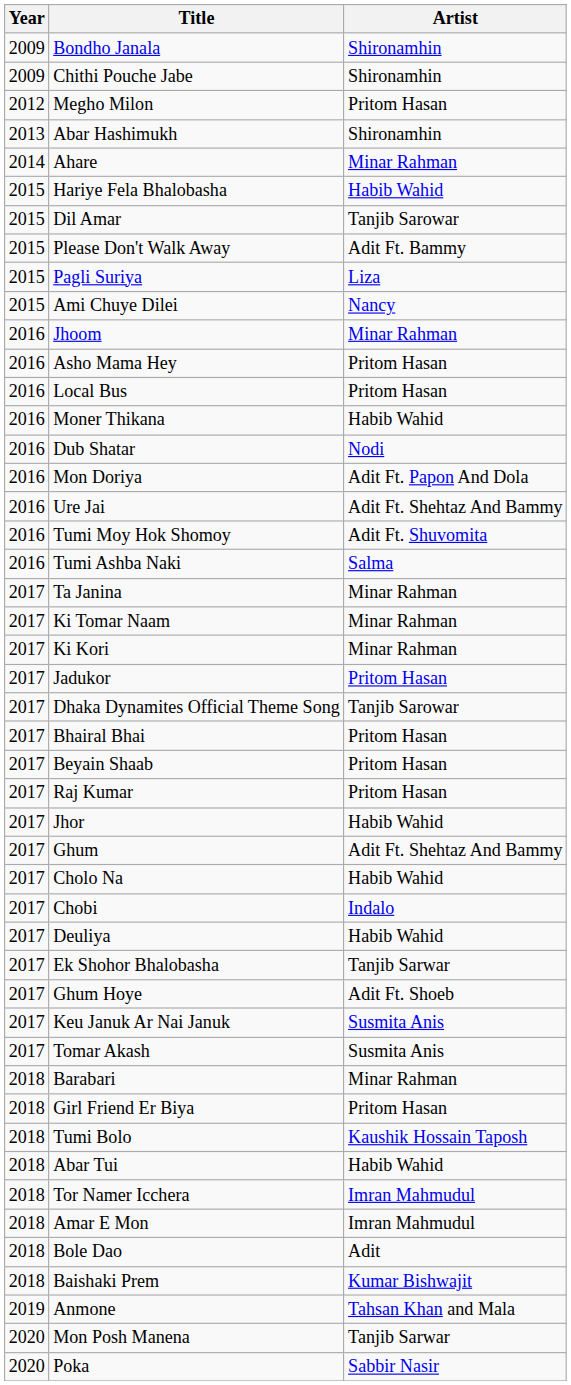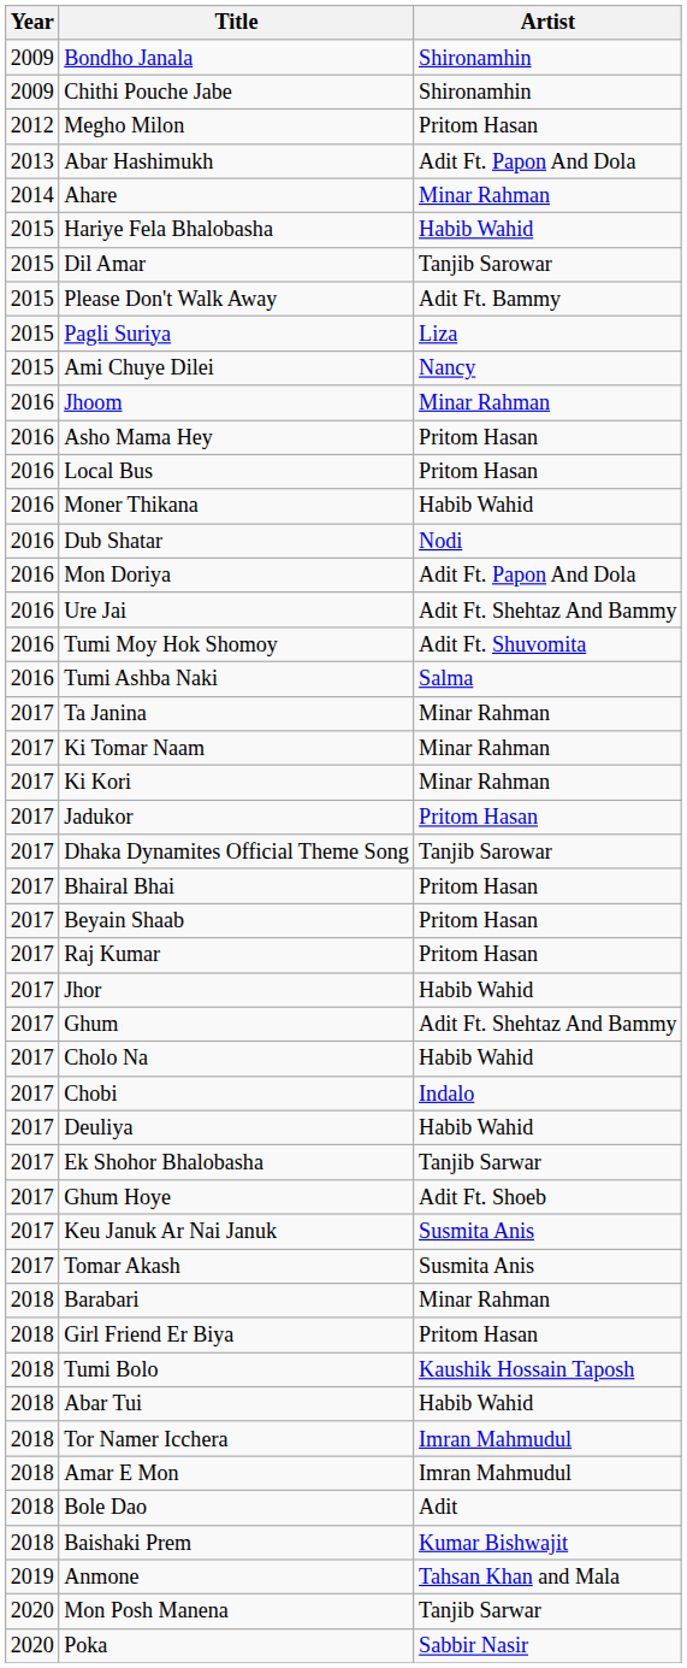Abar Hashimukh | Artist: Shironamhin -> Adit Ft. Papon And Dola
